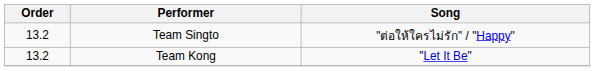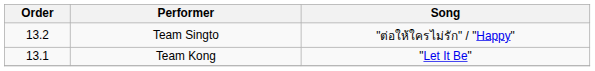Team Kong | Order: 13.2 -> 13.1
